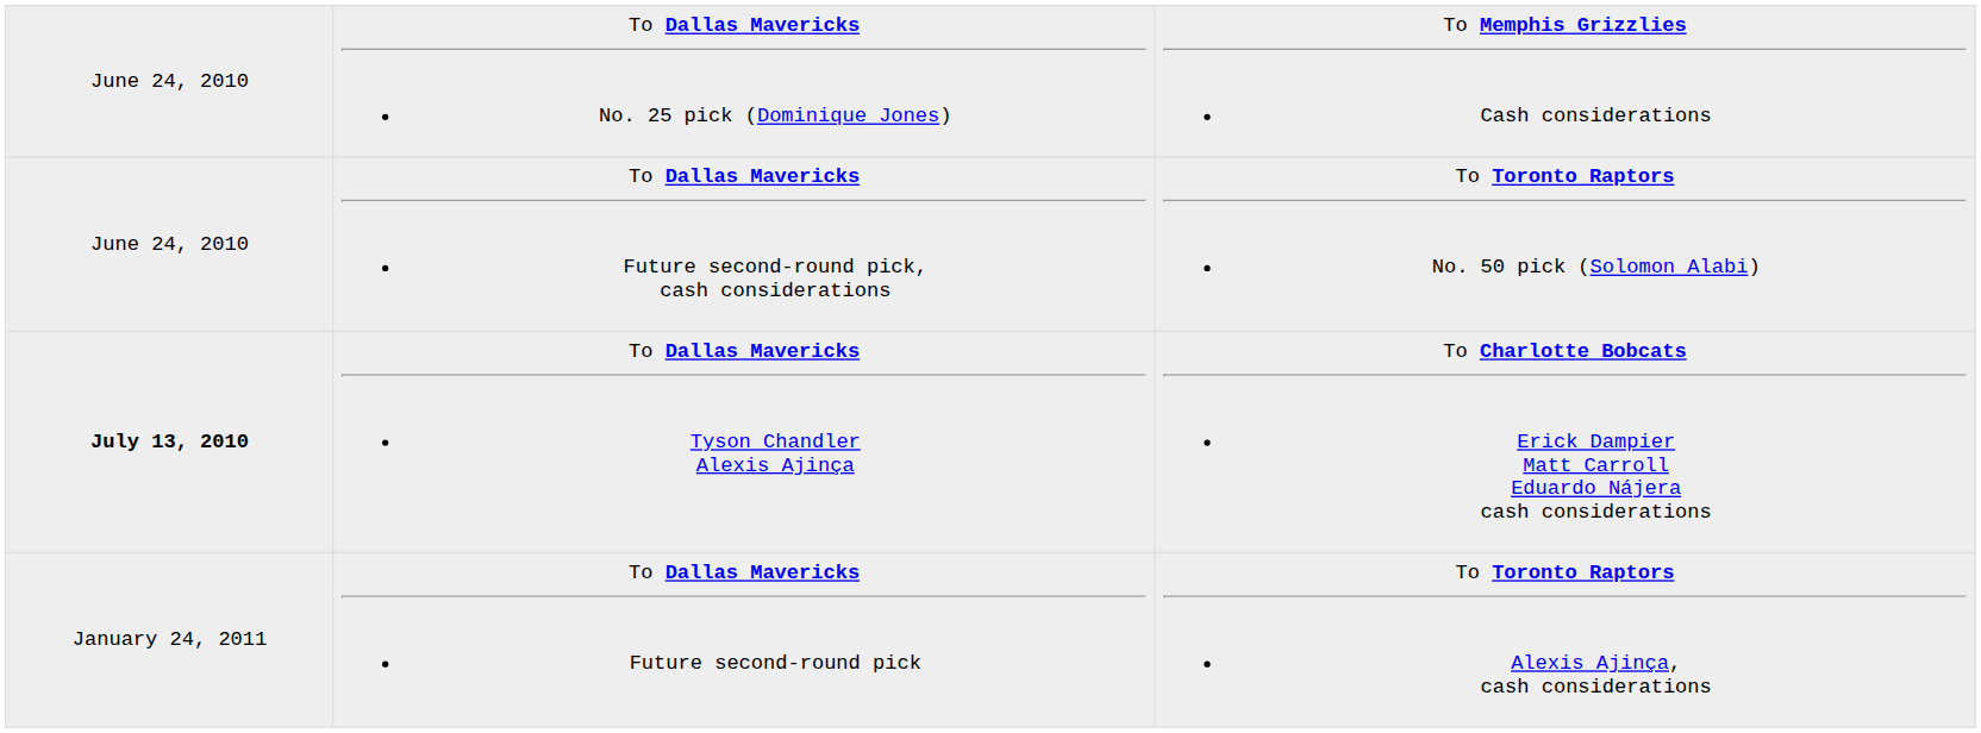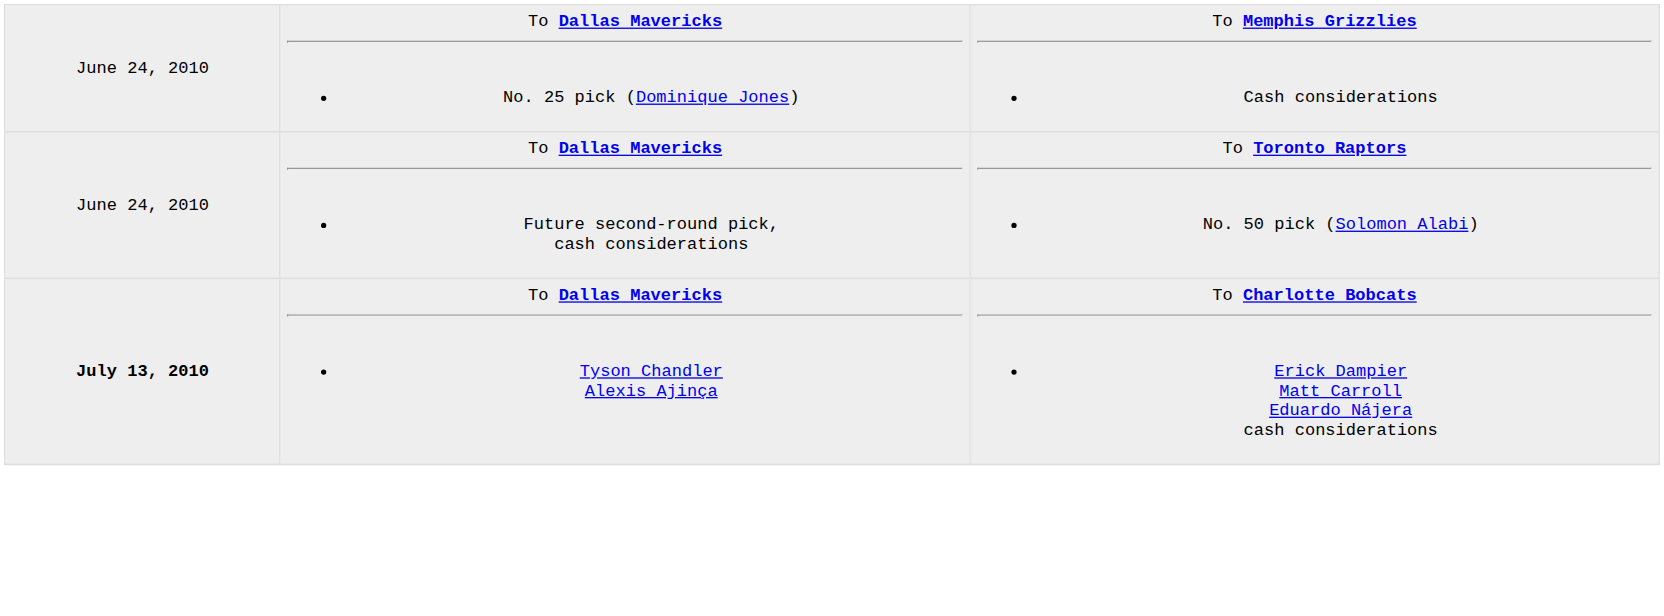- row: January 24, 2011 | To Dallas Mavericks Future second-round pick | To Toronto Raptors Alexis Ajinça, cash considerations
